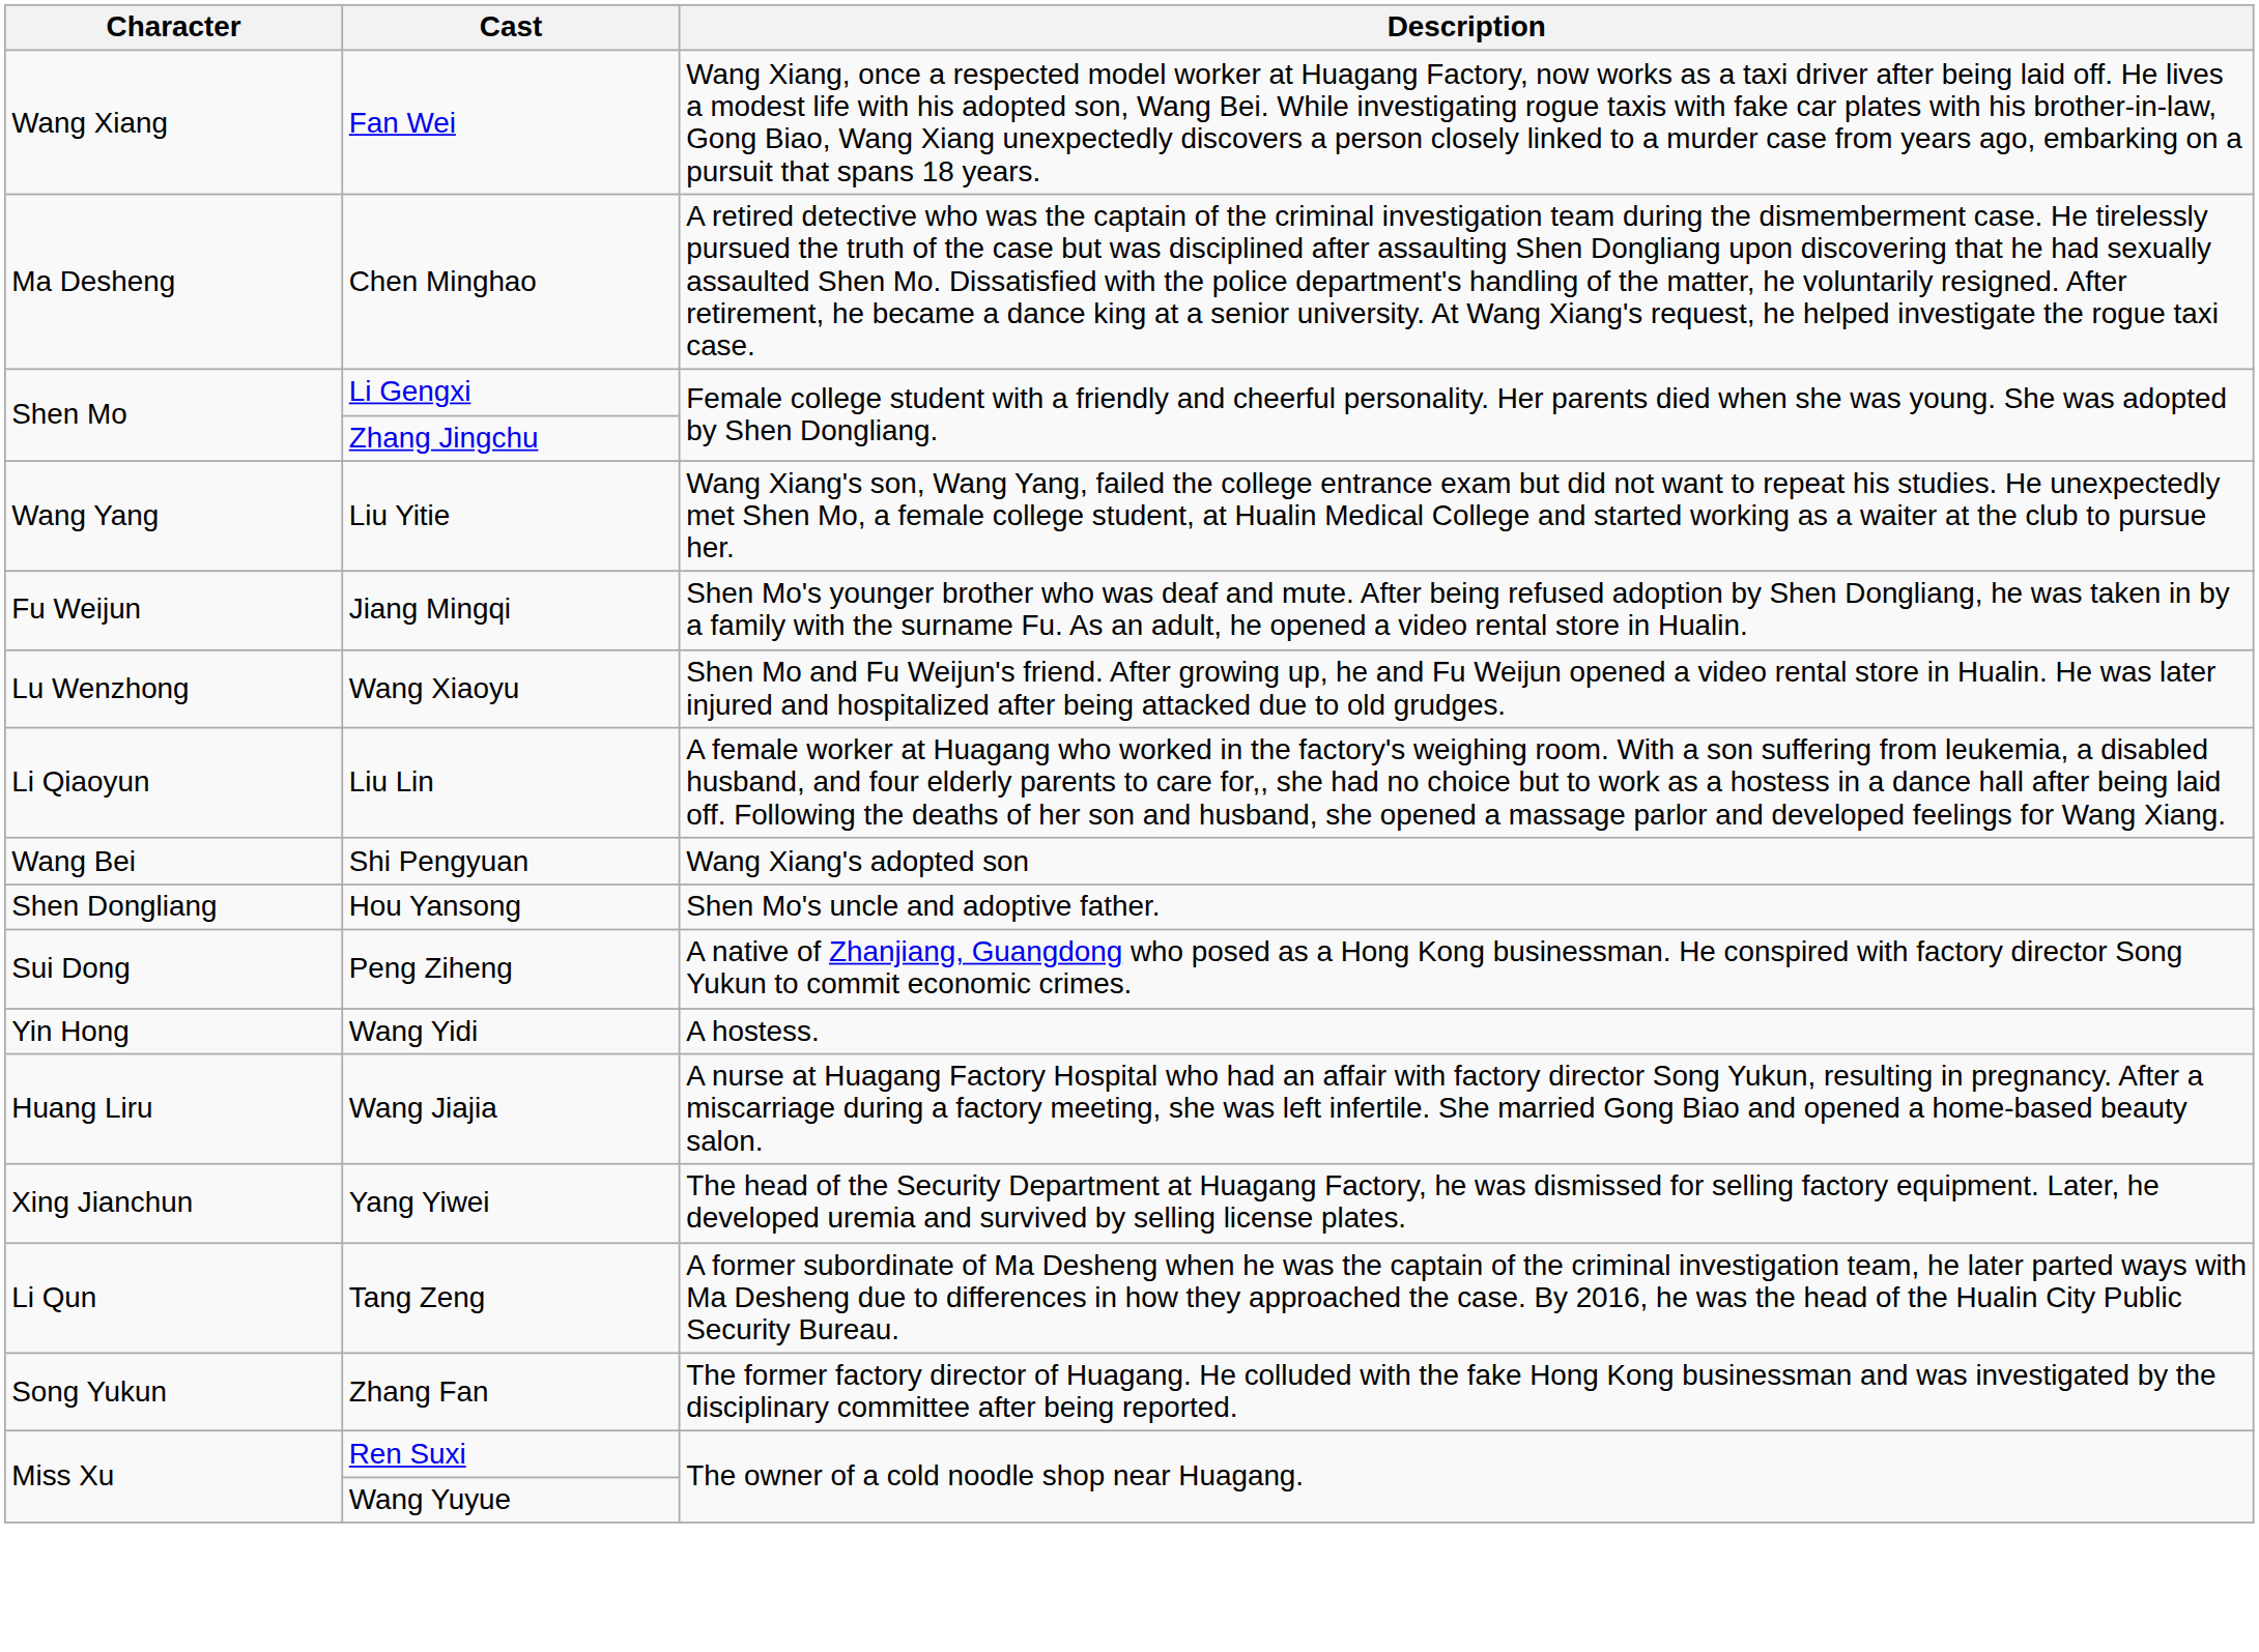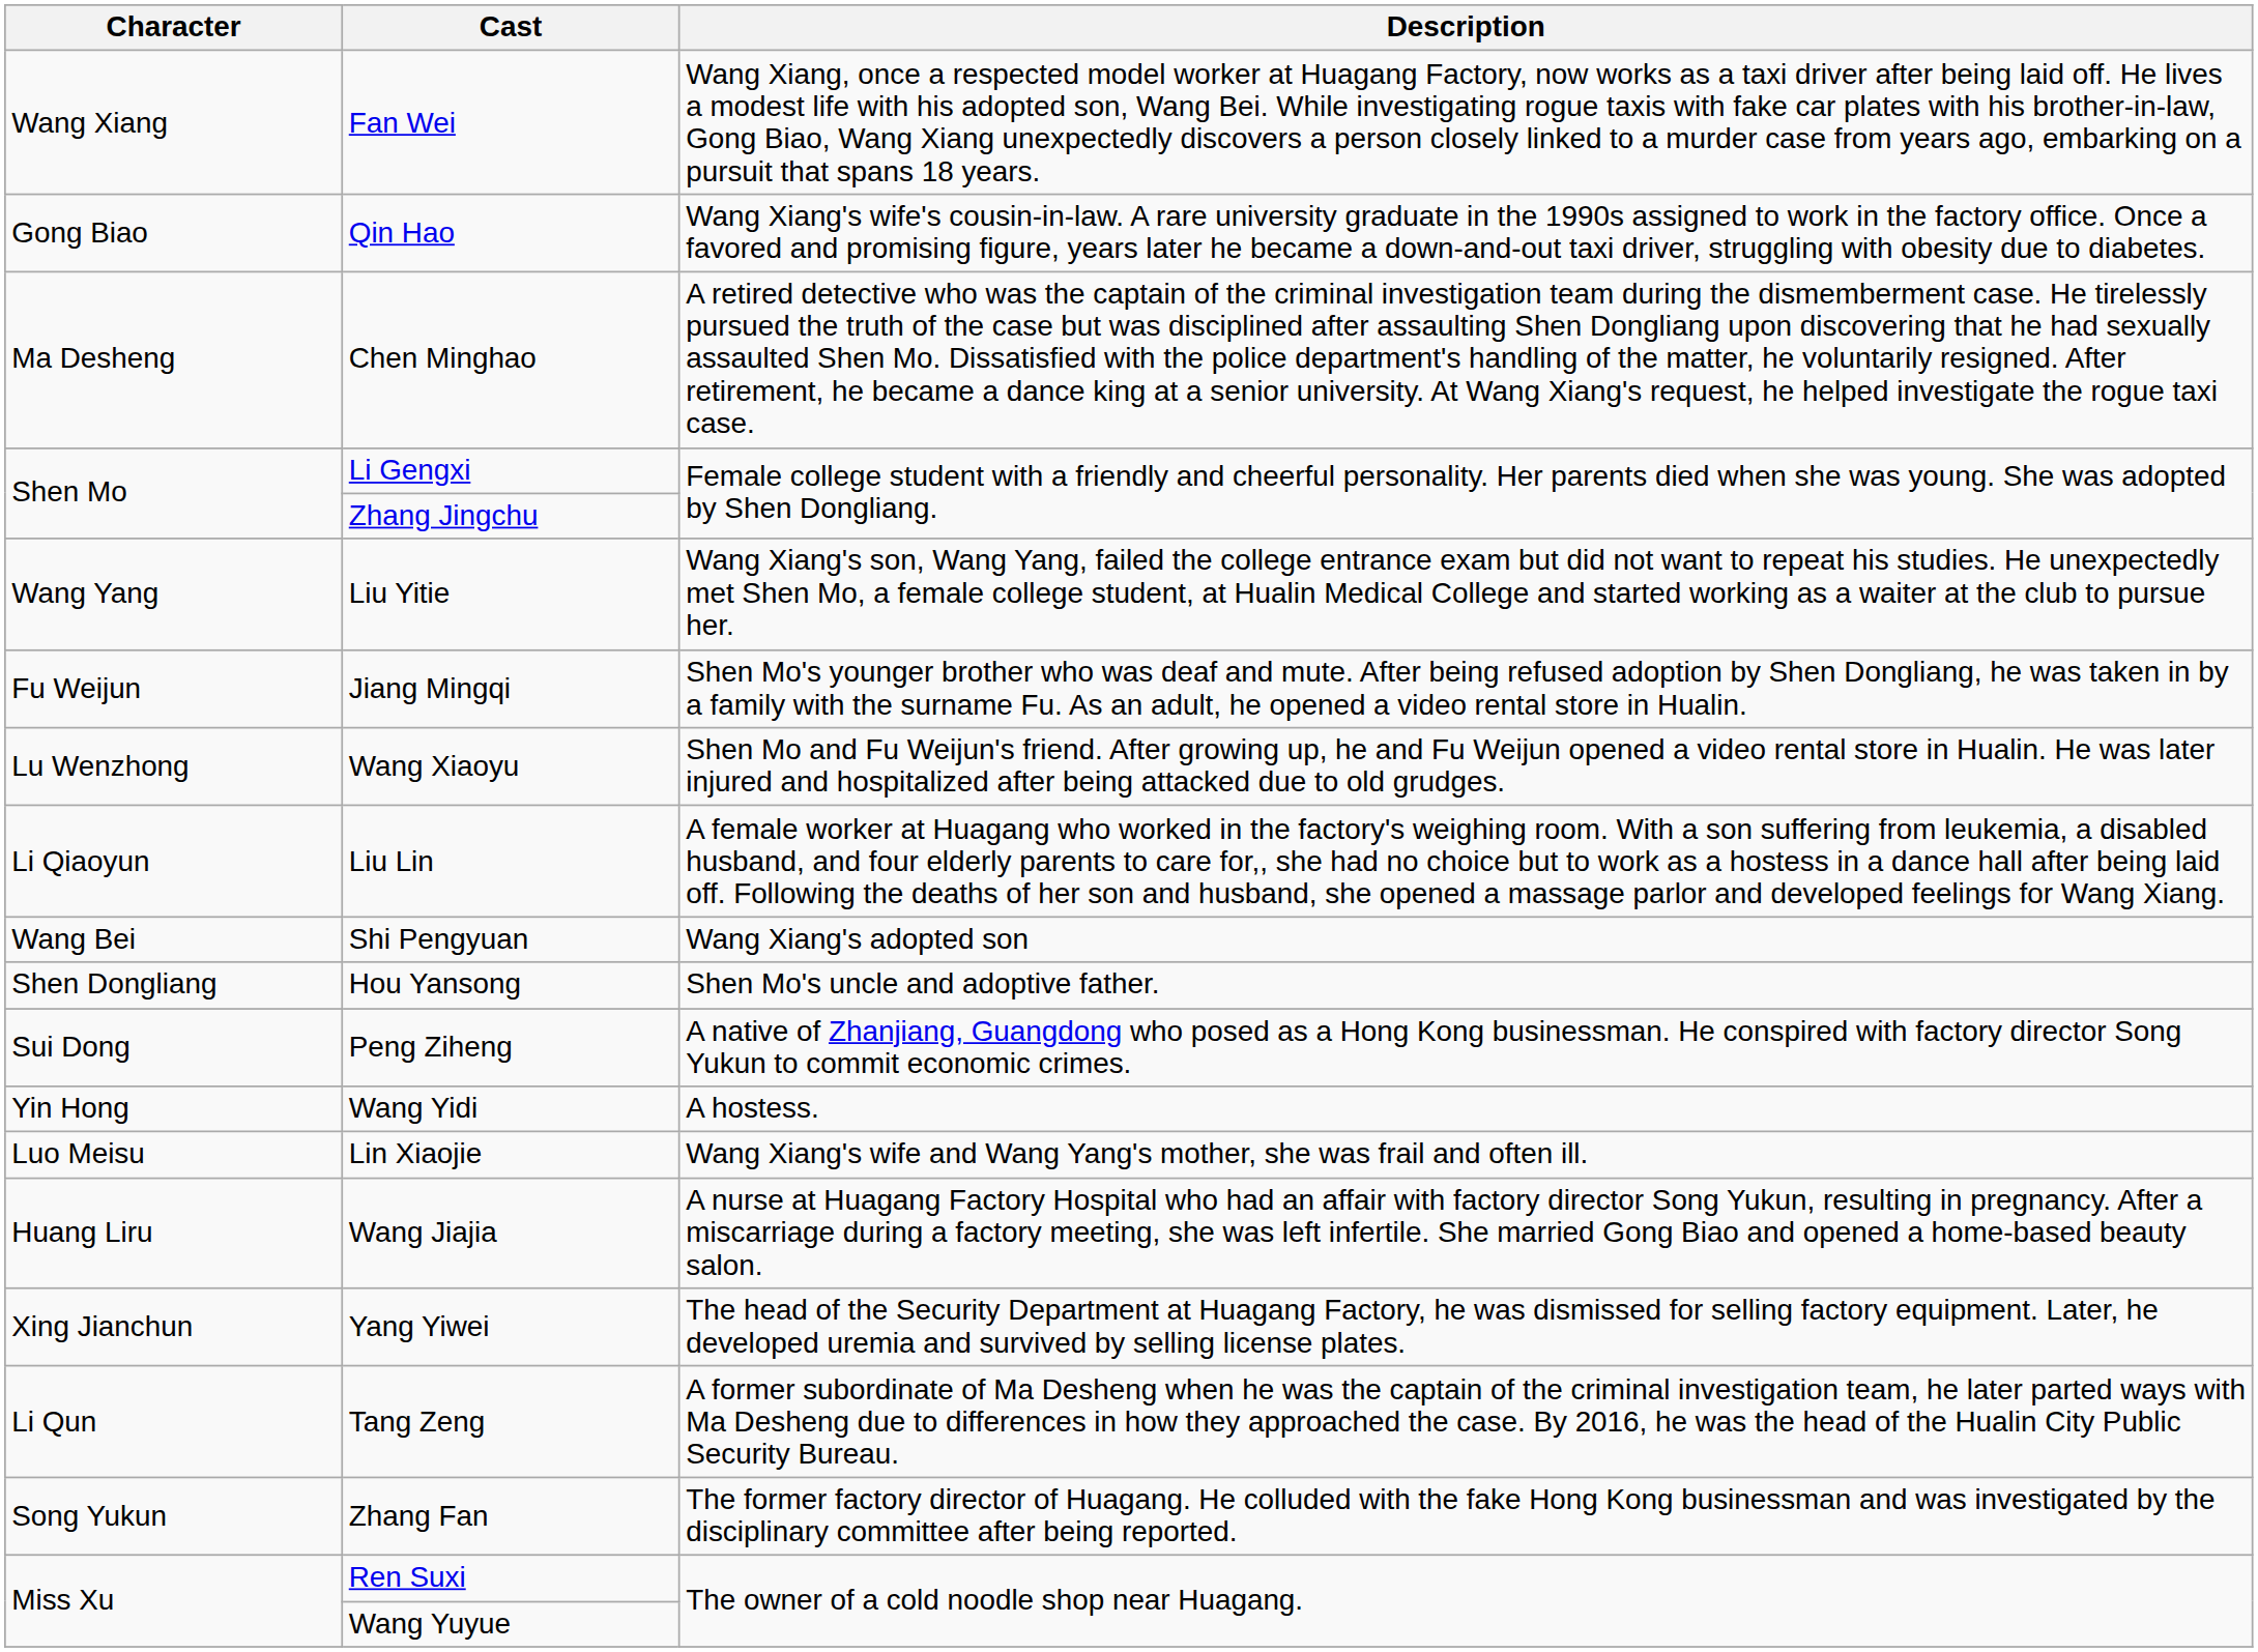+ row: Gong Biao | Qin Hao | Wang Xiang's wife's cousin-in-law. A rare university graduate in the 1990s assigned to work in the factory office. Once a favored and promising figure, years later he became a down-and-out taxi driver, struggling with obesity due to diabetes.
+ row: Luo Meisu | Lin Xiaojie | Wang Xiang's wife and Wang Yang's mother, she was frail and often ill.
